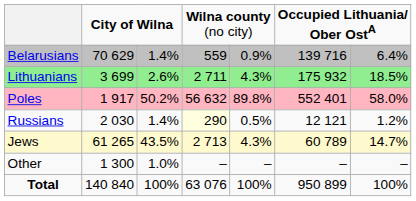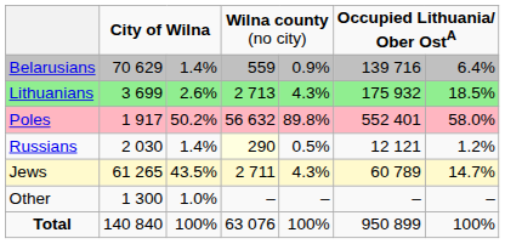Lithuanians | column 4: 2 711 -> 2 713
Jews | column 4: 2 713 -> 2 711
